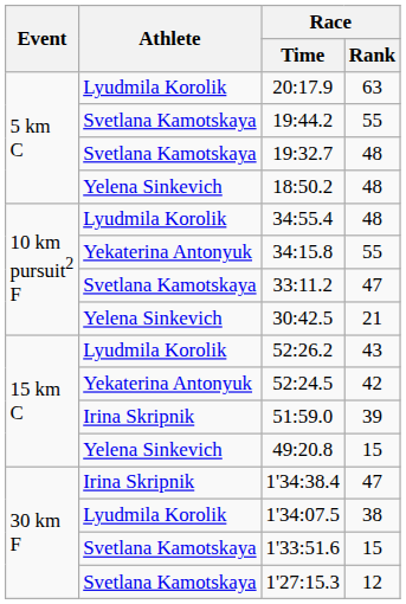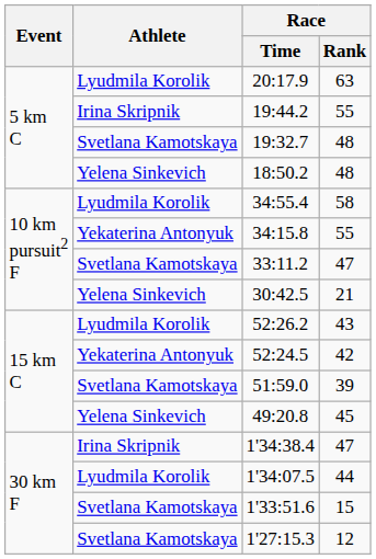19:44.2 | Athlete: Svetlana Kamotskaya -> Irina Skripnik
34:55.4 | Race / Rank: 48 -> 58
51:59.0 | Athlete: Irina Skripnik -> Svetlana Kamotskaya
49:20.8 | Race / Rank: 15 -> 45
1'34:07.5 | Race / Rank: 38 -> 44
